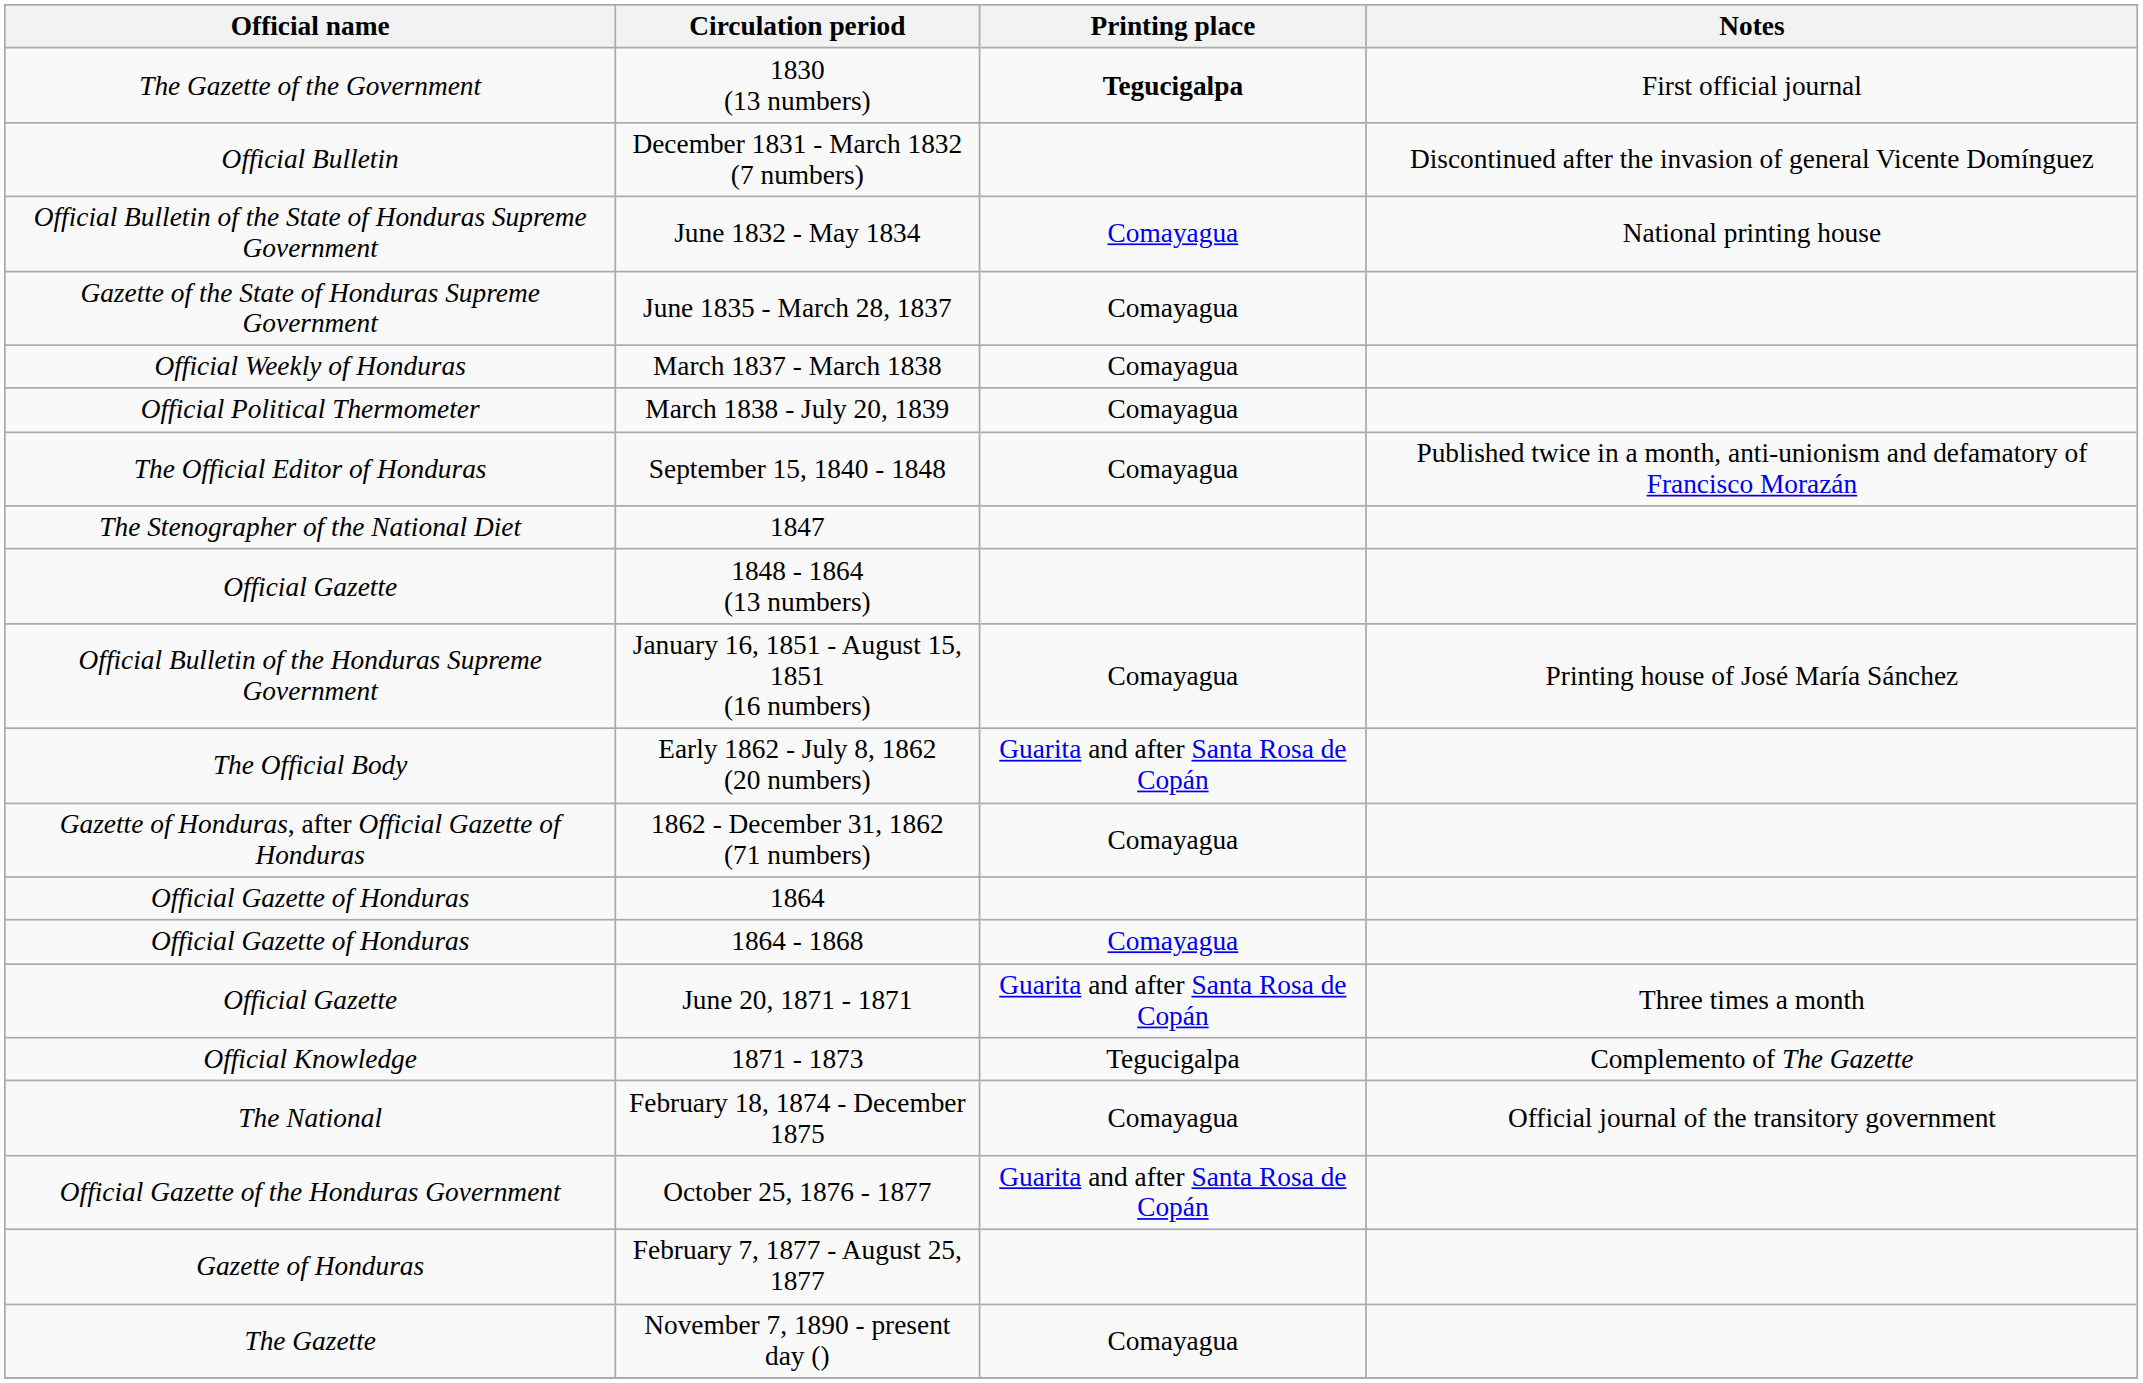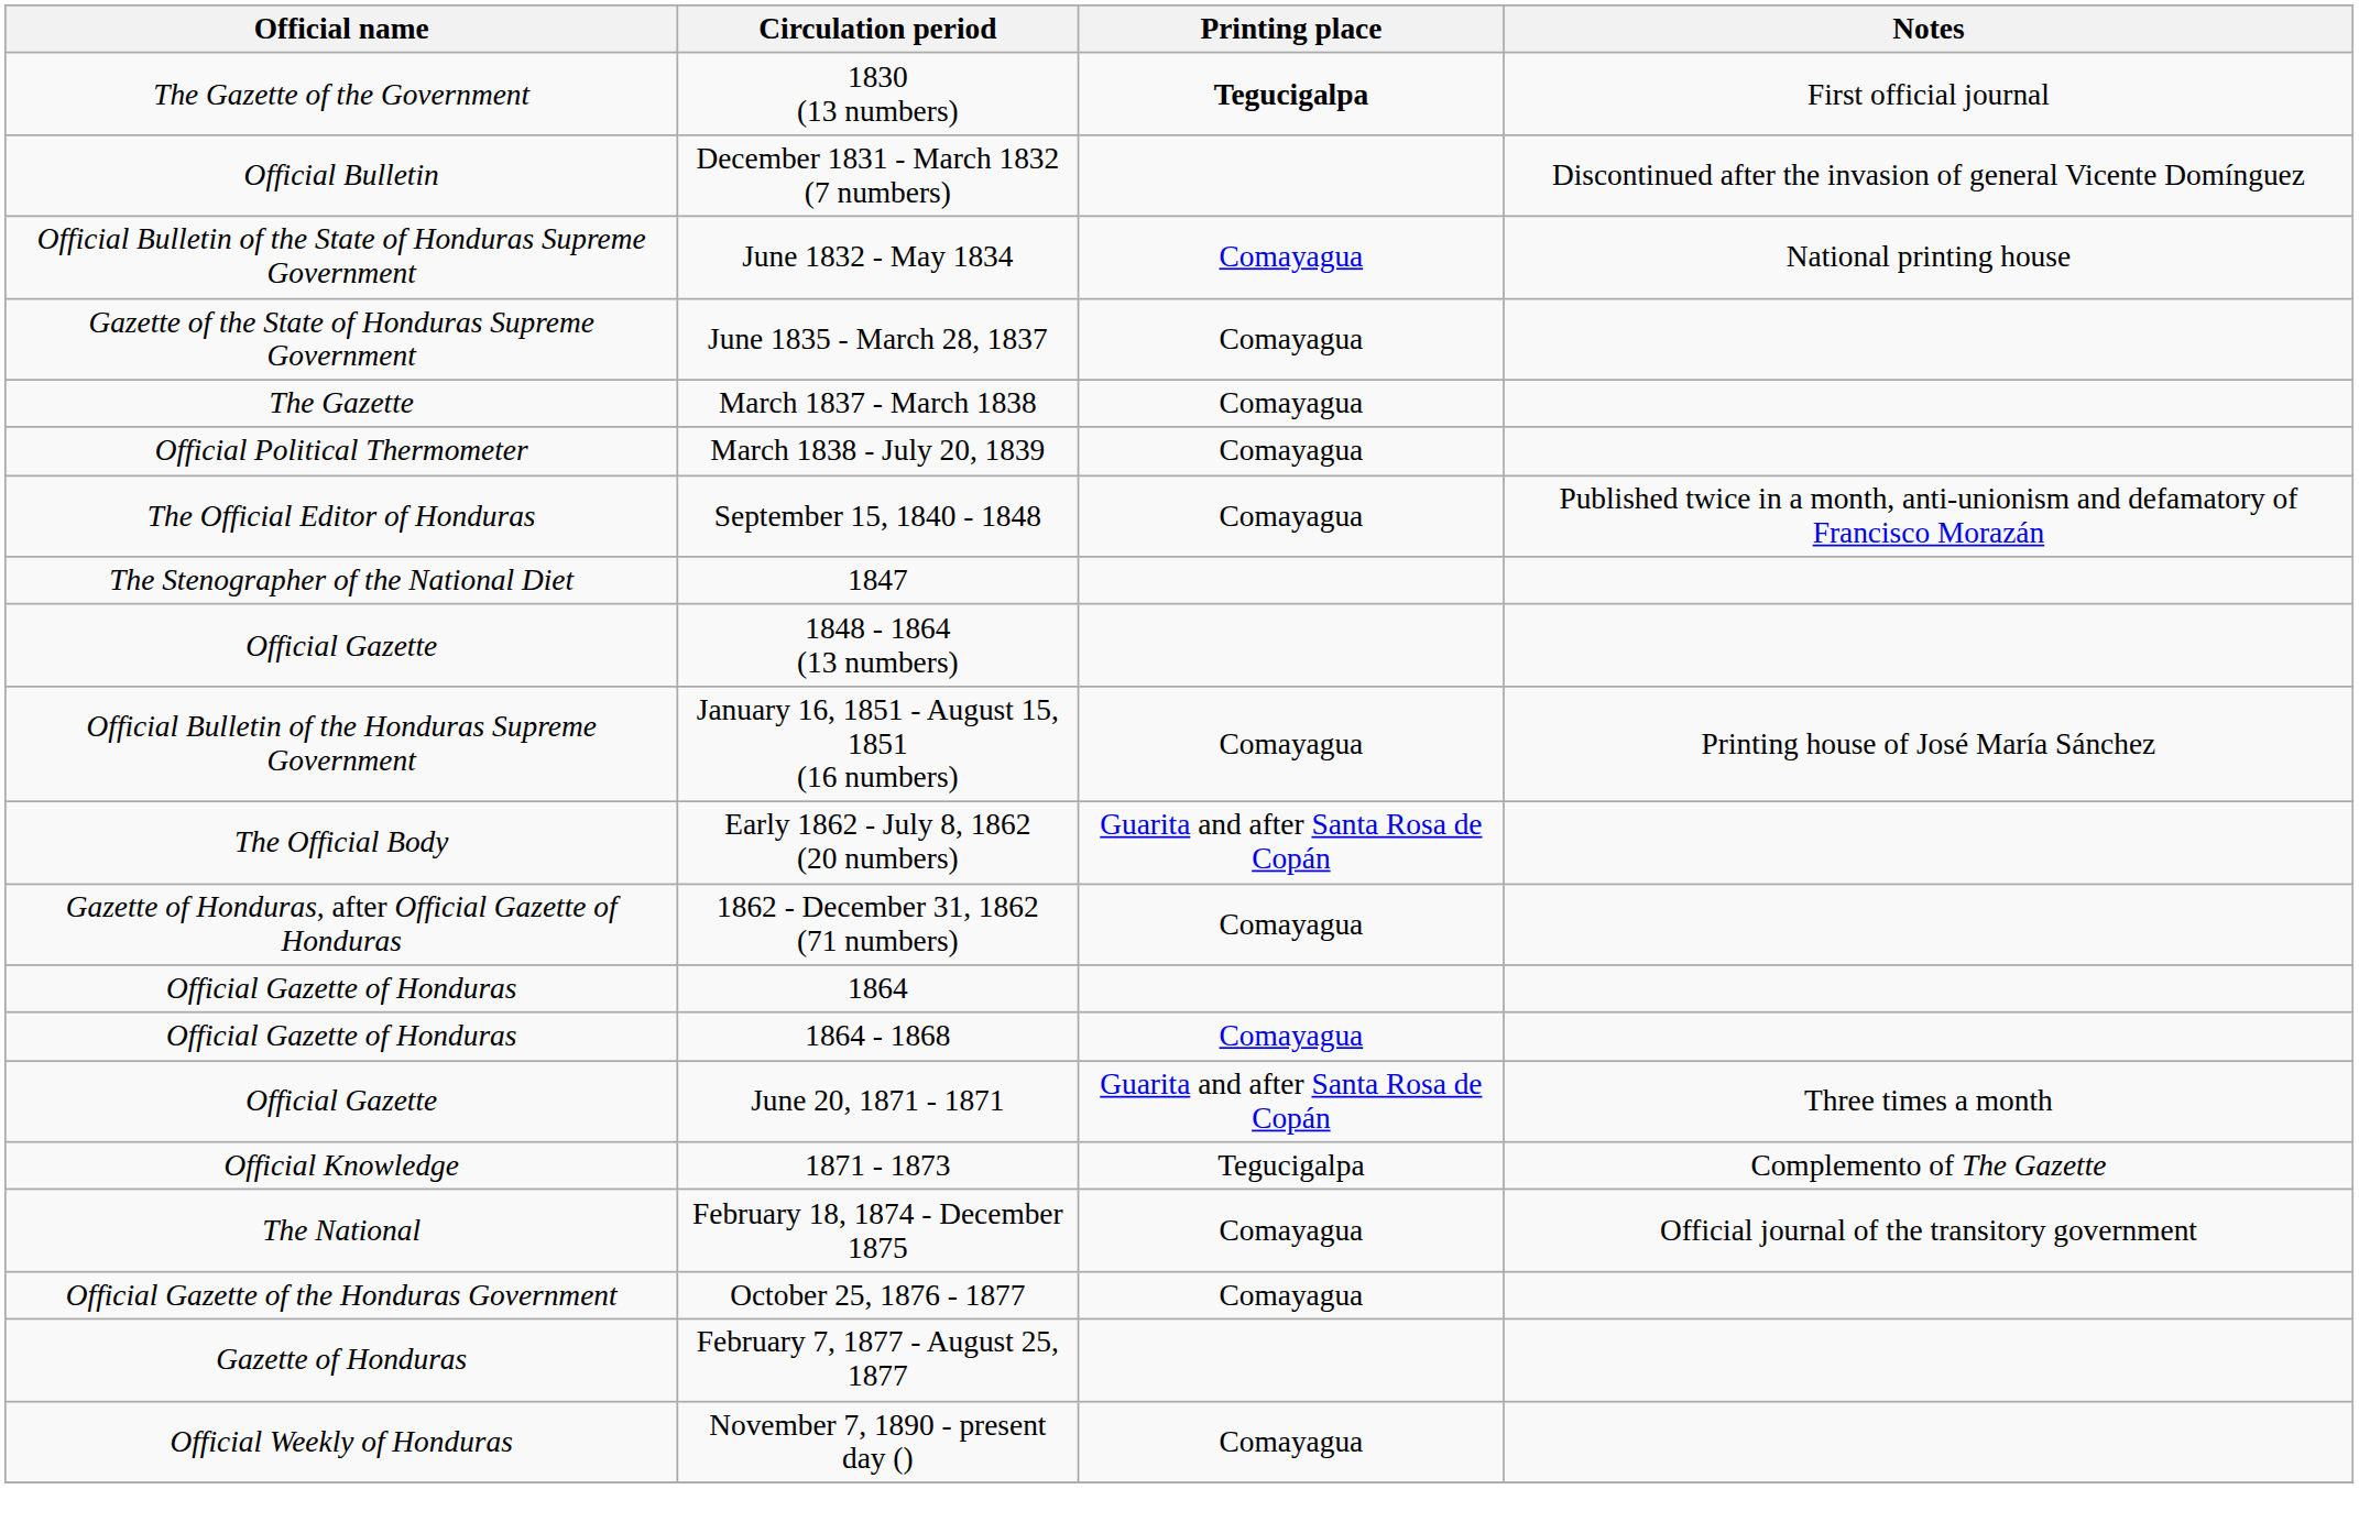March 1837 - March 1838 | Official name: Official Weekly of Honduras -> The Gazette
October 25, 1876 - 1877 | Printing place: Guarita and after Santa Rosa de Copán -> Comayagua
November 7, 1890 - present day () | Official name: The Gazette -> Official Weekly of Honduras
